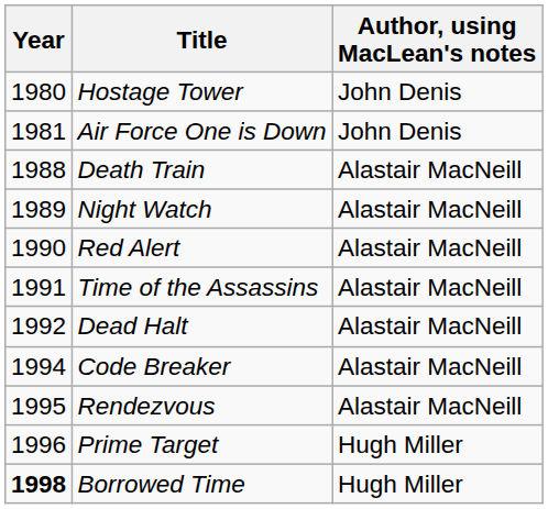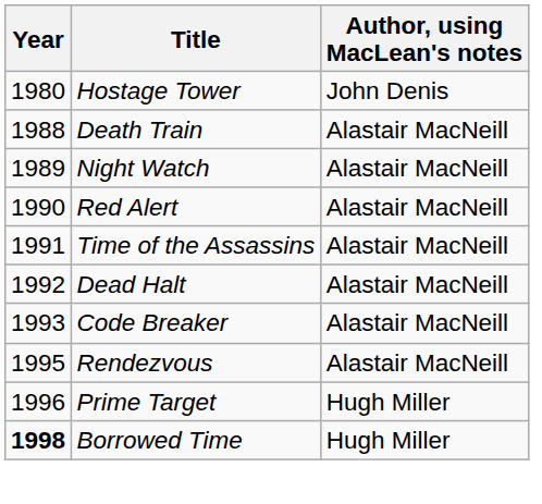- row: 1981 | Air Force One is Down | John Denis
Code Breaker | Year: 1994 -> 1993
